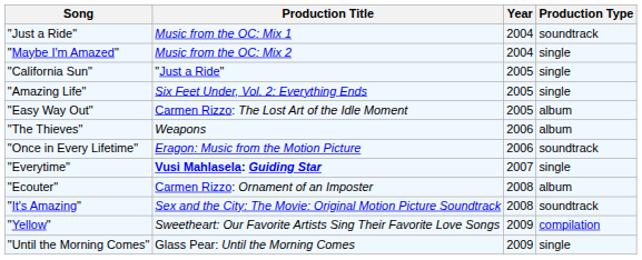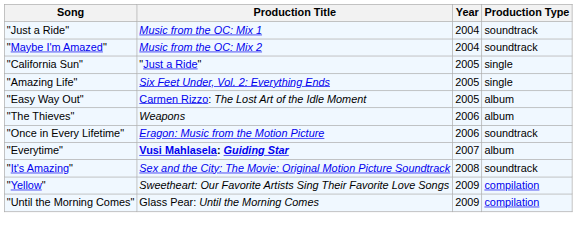"Maybe I'm Amazed" | Production Type: single -> soundtrack
"Everytime" | Production Type: single -> album
- row: "Ecouter" | Carmen Rizzo: Ornament of an Imposter | 2008 | album
"Until the Morning Comes" | Production Type: single -> compilation
